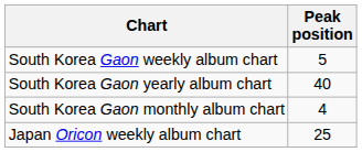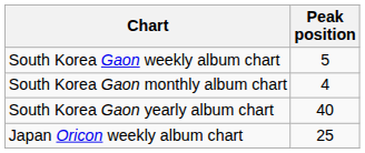rows swapped: South Korea Gaon monthly album chart <-> South Korea Gaon yearly album chart
